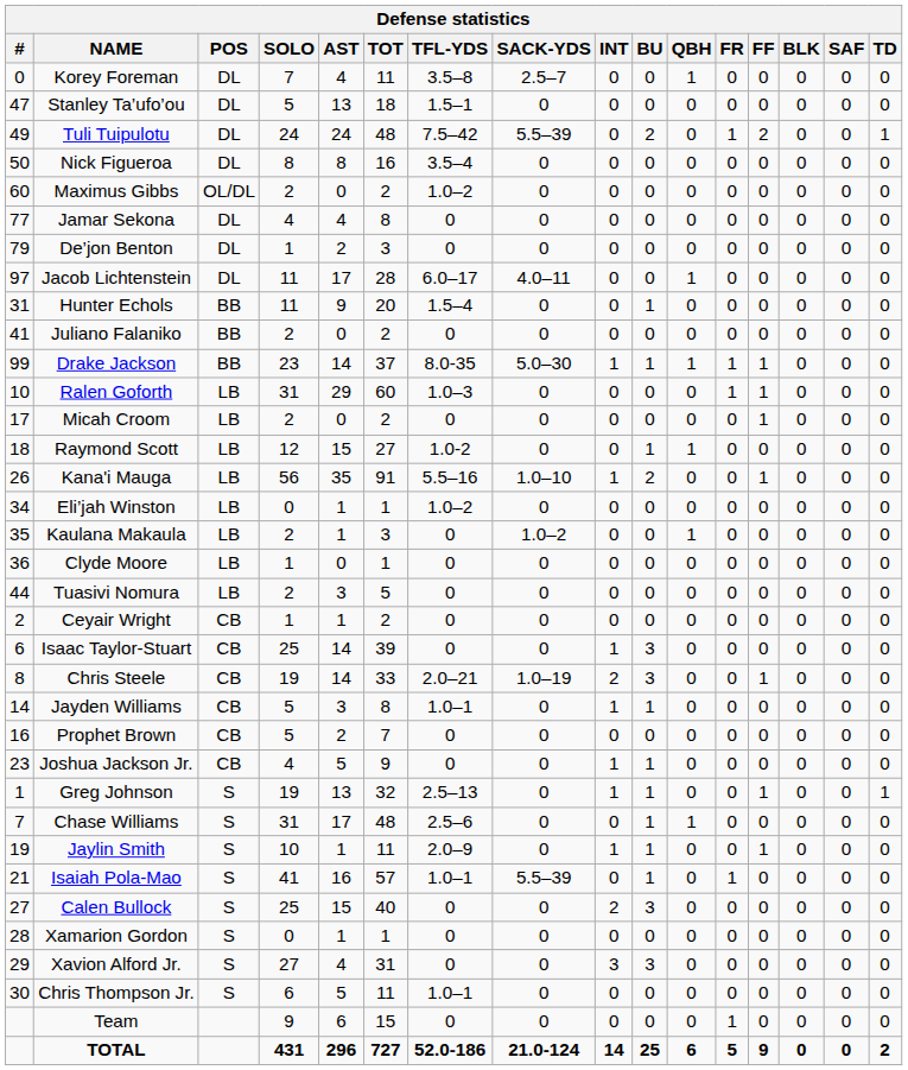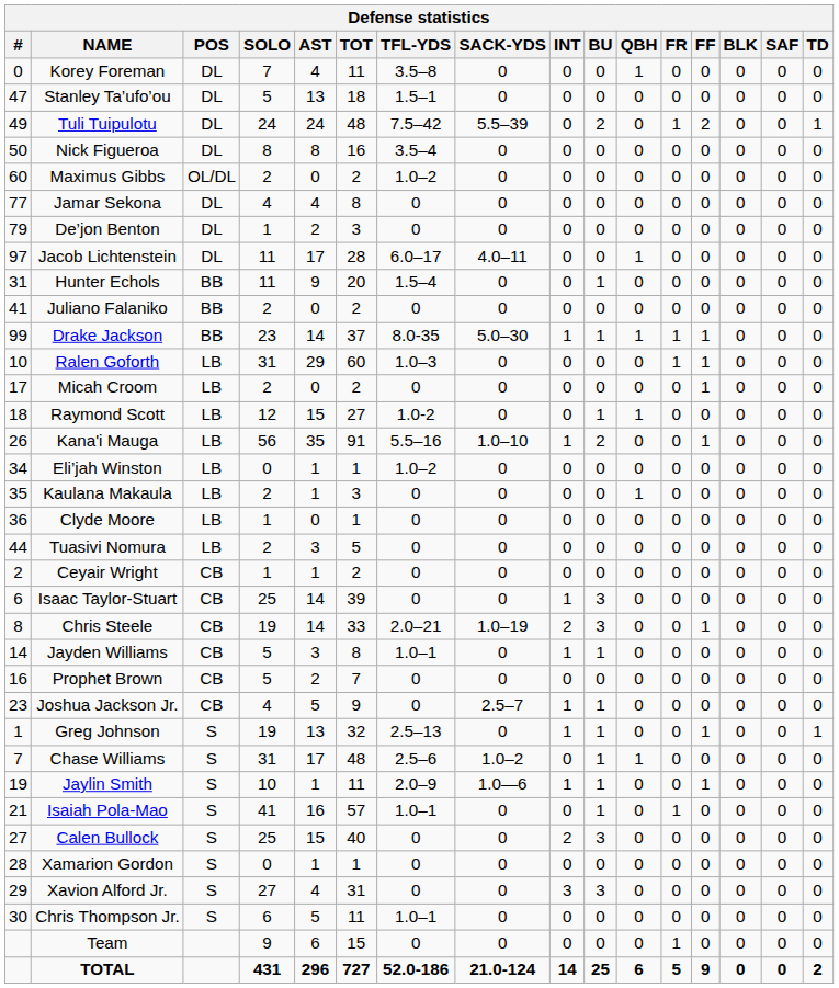Korey Foreman | SACK-YDS: 2.5–7 -> 0
Kaulana Makaula | SACK-YDS: 1.0–2 -> 0
Joshua Jackson Jr. | SACK-YDS: 0 -> 2.5–7
Chase Williams | SACK-YDS: 0 -> 1.0–2
Jaylin Smith | SACK-YDS: 0 -> 1.0—6
Isaiah Pola-Mao | SACK-YDS: 5.5–39 -> 0
